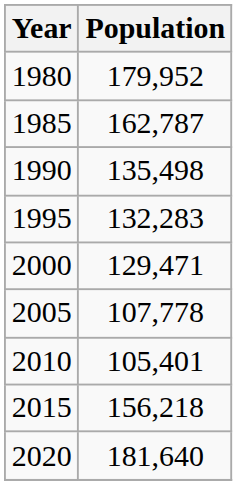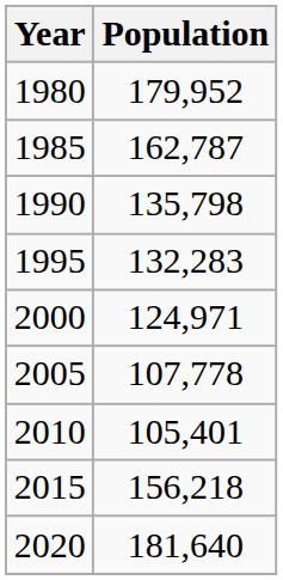1990 | Population: 135,498 -> 135,798
2000 | Population: 129,471 -> 124,971
